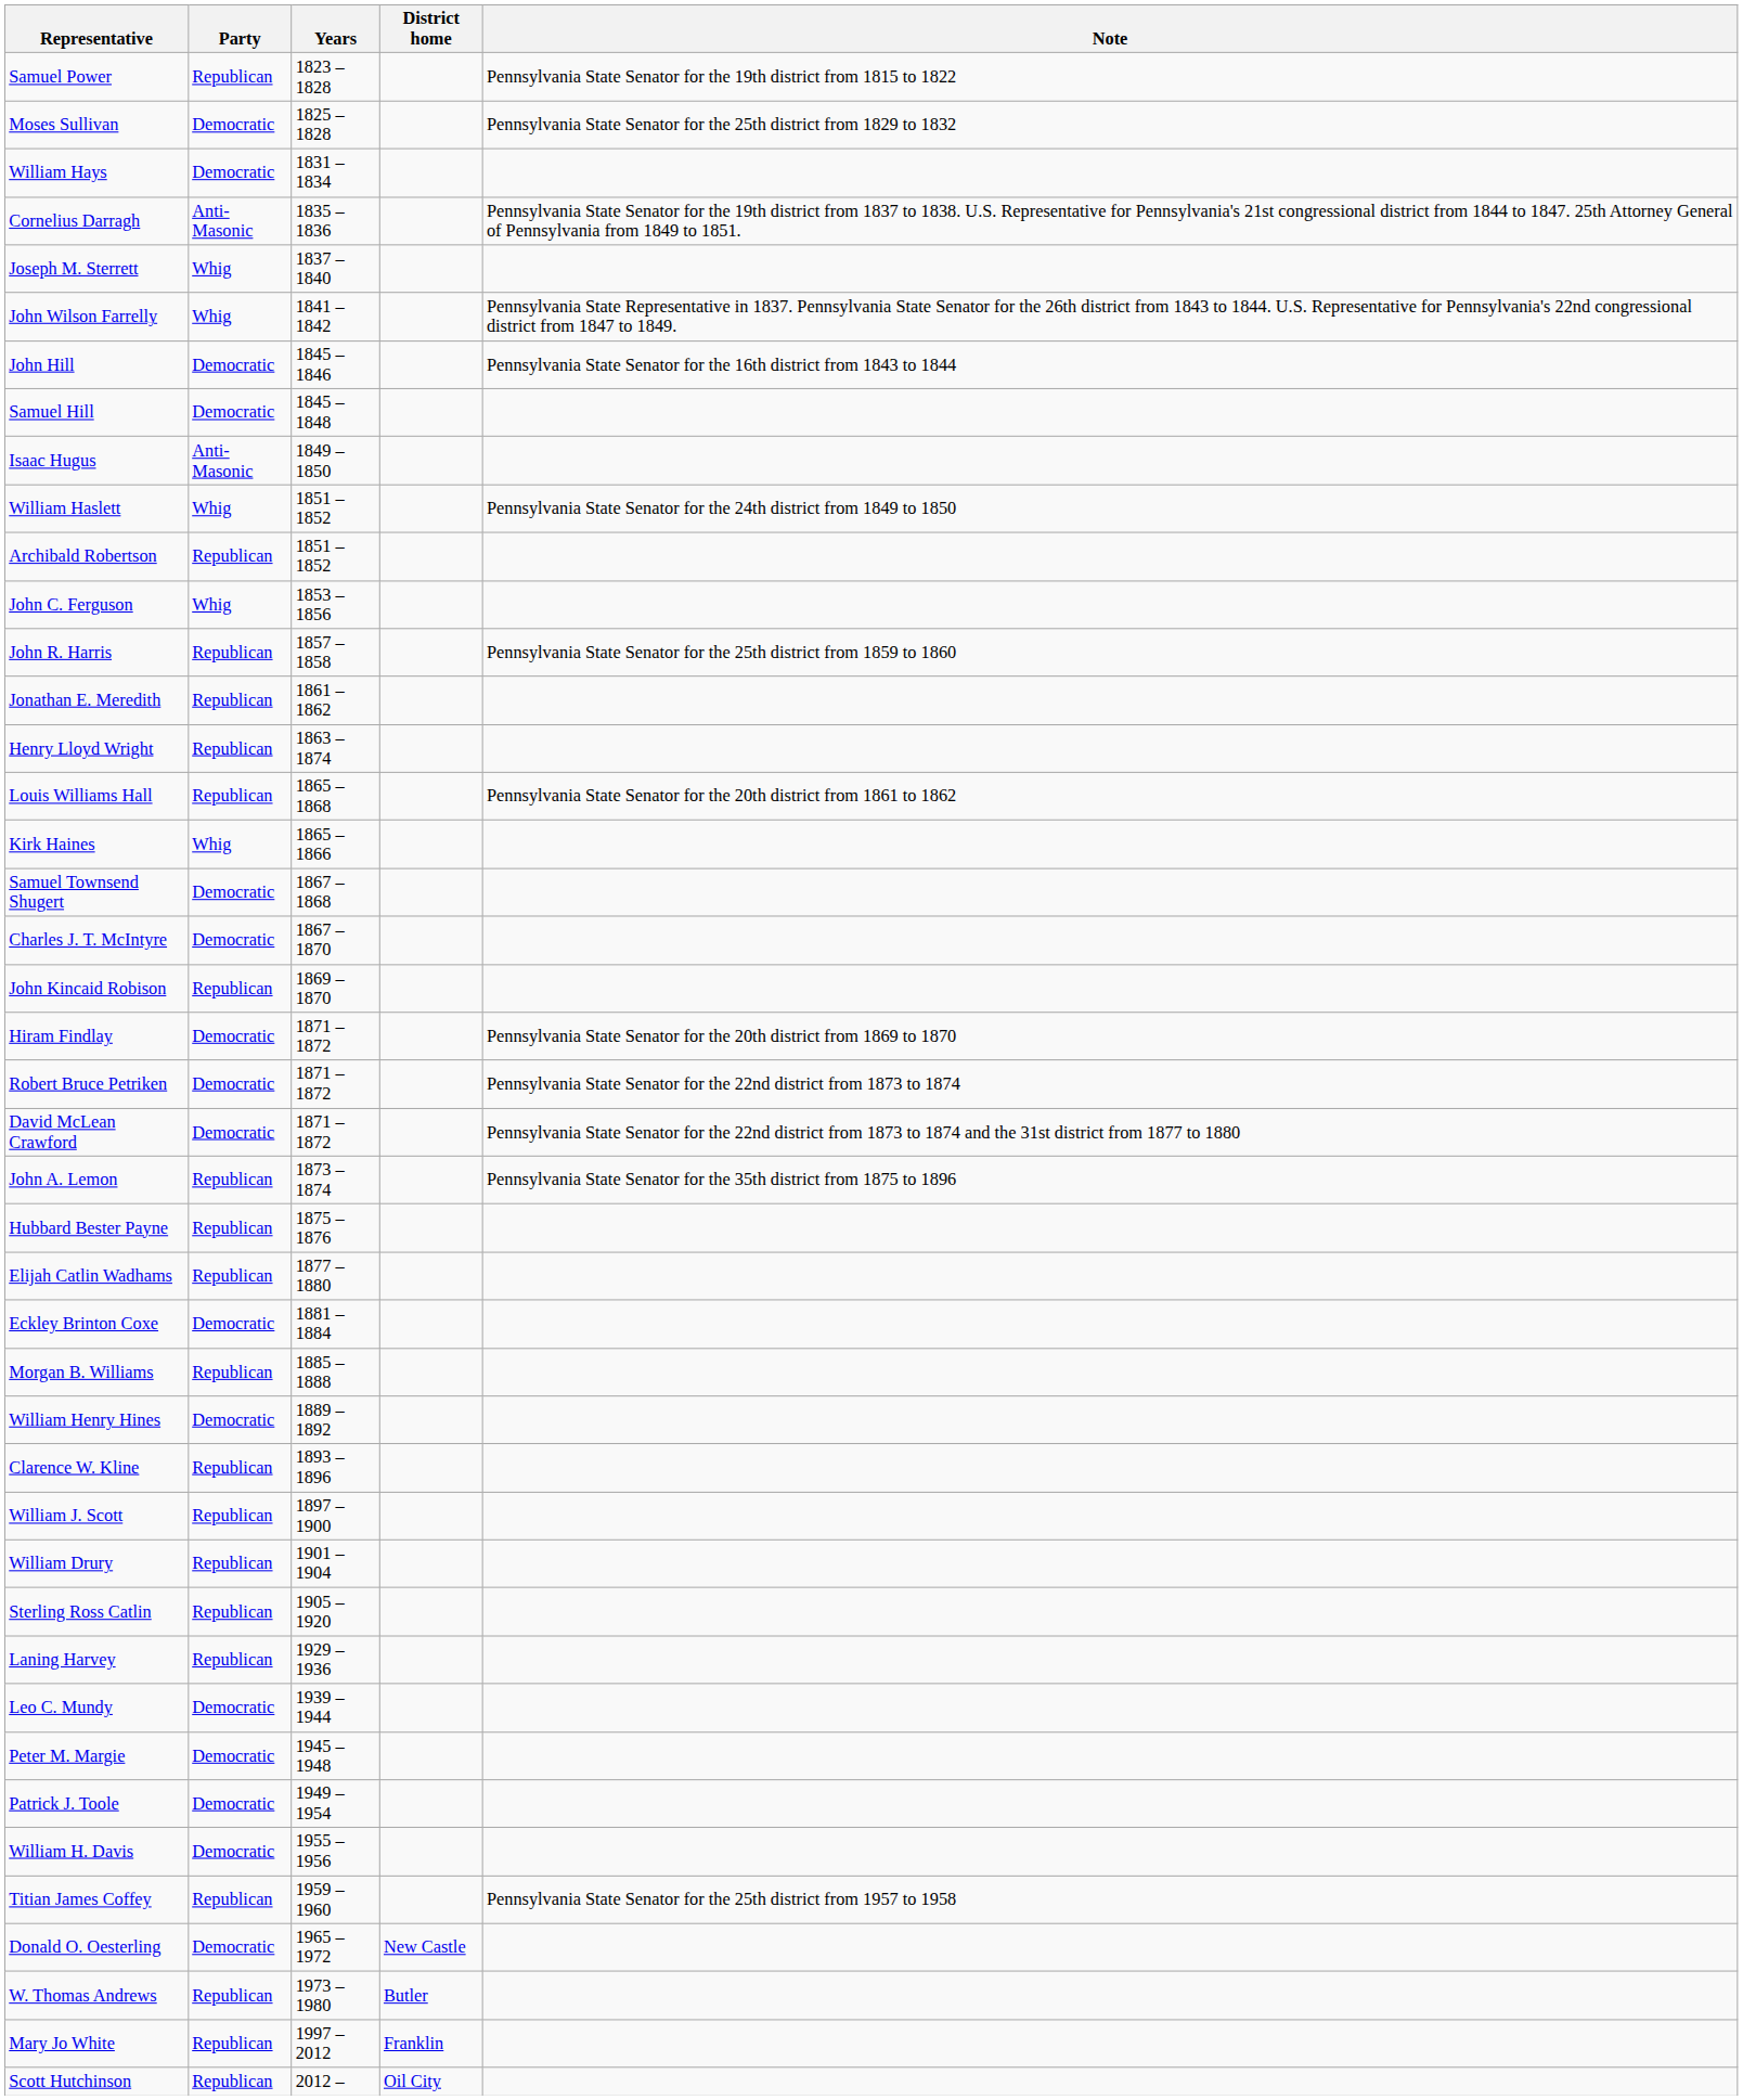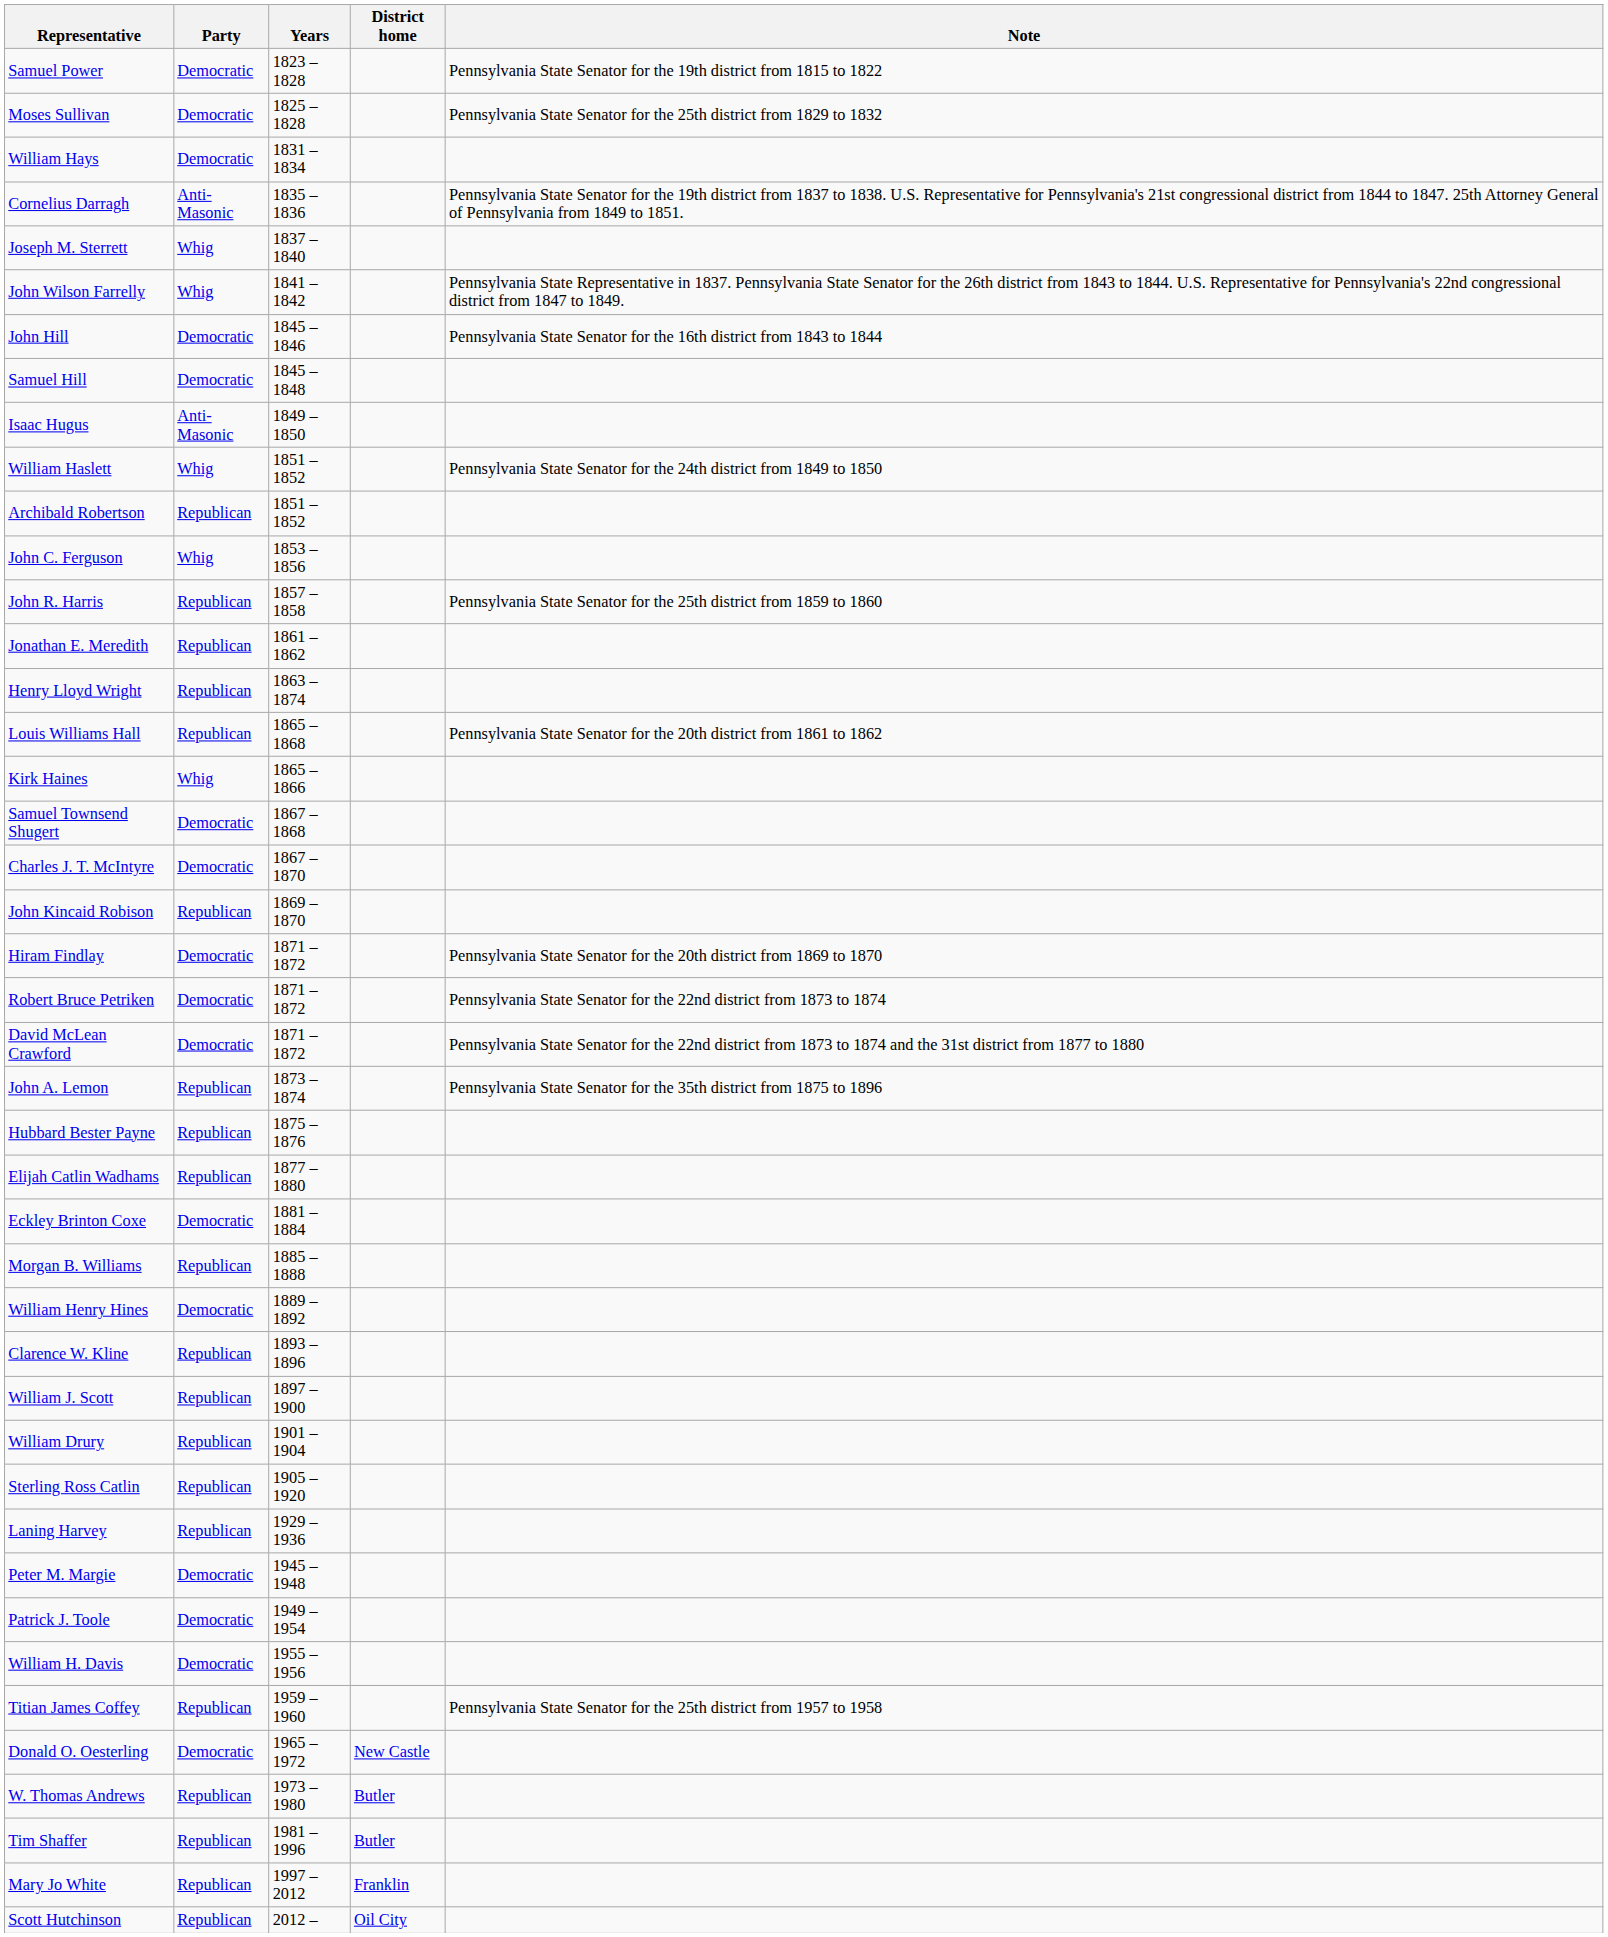Samuel Power | Party: Republican -> Democratic
- row: Leo C. Mundy | Democratic | 1939 – 1944
+ row: Tim Shaffer | Republican | 1981 – 1996 | Butler
